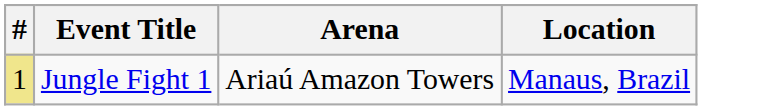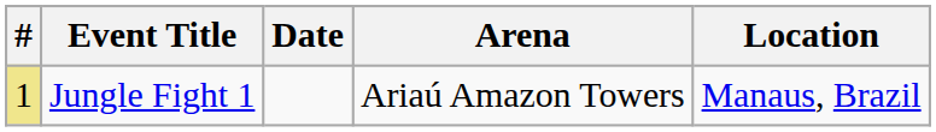+ column: Date
